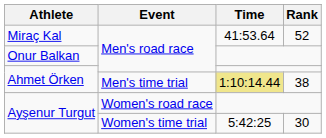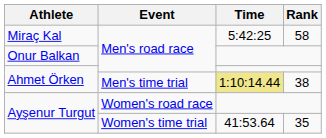Miraç Kal | Time: 41:53.64 -> 5:42:25
Miraç Kal | Rank: 52 -> 58
Ayşenur Turgut / Women's time trial | Time: 5:42:25 -> 41:53.64
Ayşenur Turgut / Women's time trial | Rank: 30 -> 35
